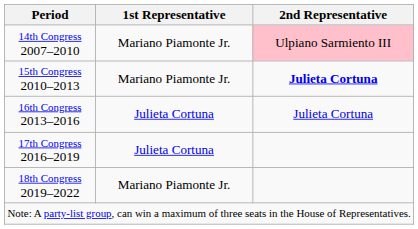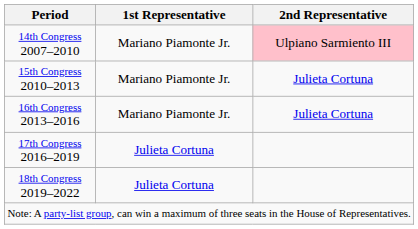15th Congress 2010–2013 | 2nd Representative: bold -> normal
16th Congress 2013–2016 | 1st Representative: Julieta Cortuna -> Mariano Piamonte Jr.
18th Congress 2019–2022 | 1st Representative: Mariano Piamonte Jr. -> Julieta Cortuna
